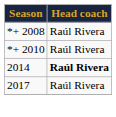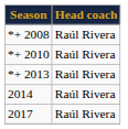+ row: *+ 2013 | Raúl Rivera
2014 | Head coach: bold -> normal
